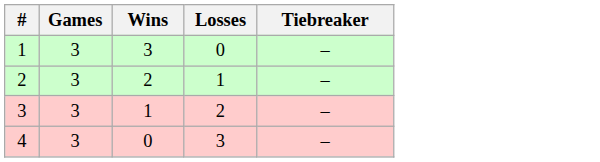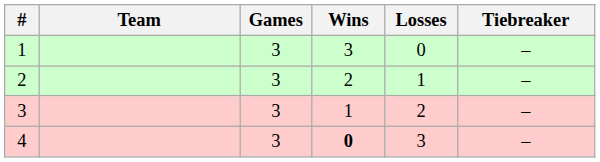+ column: Team
4 | Wins: normal -> bold
